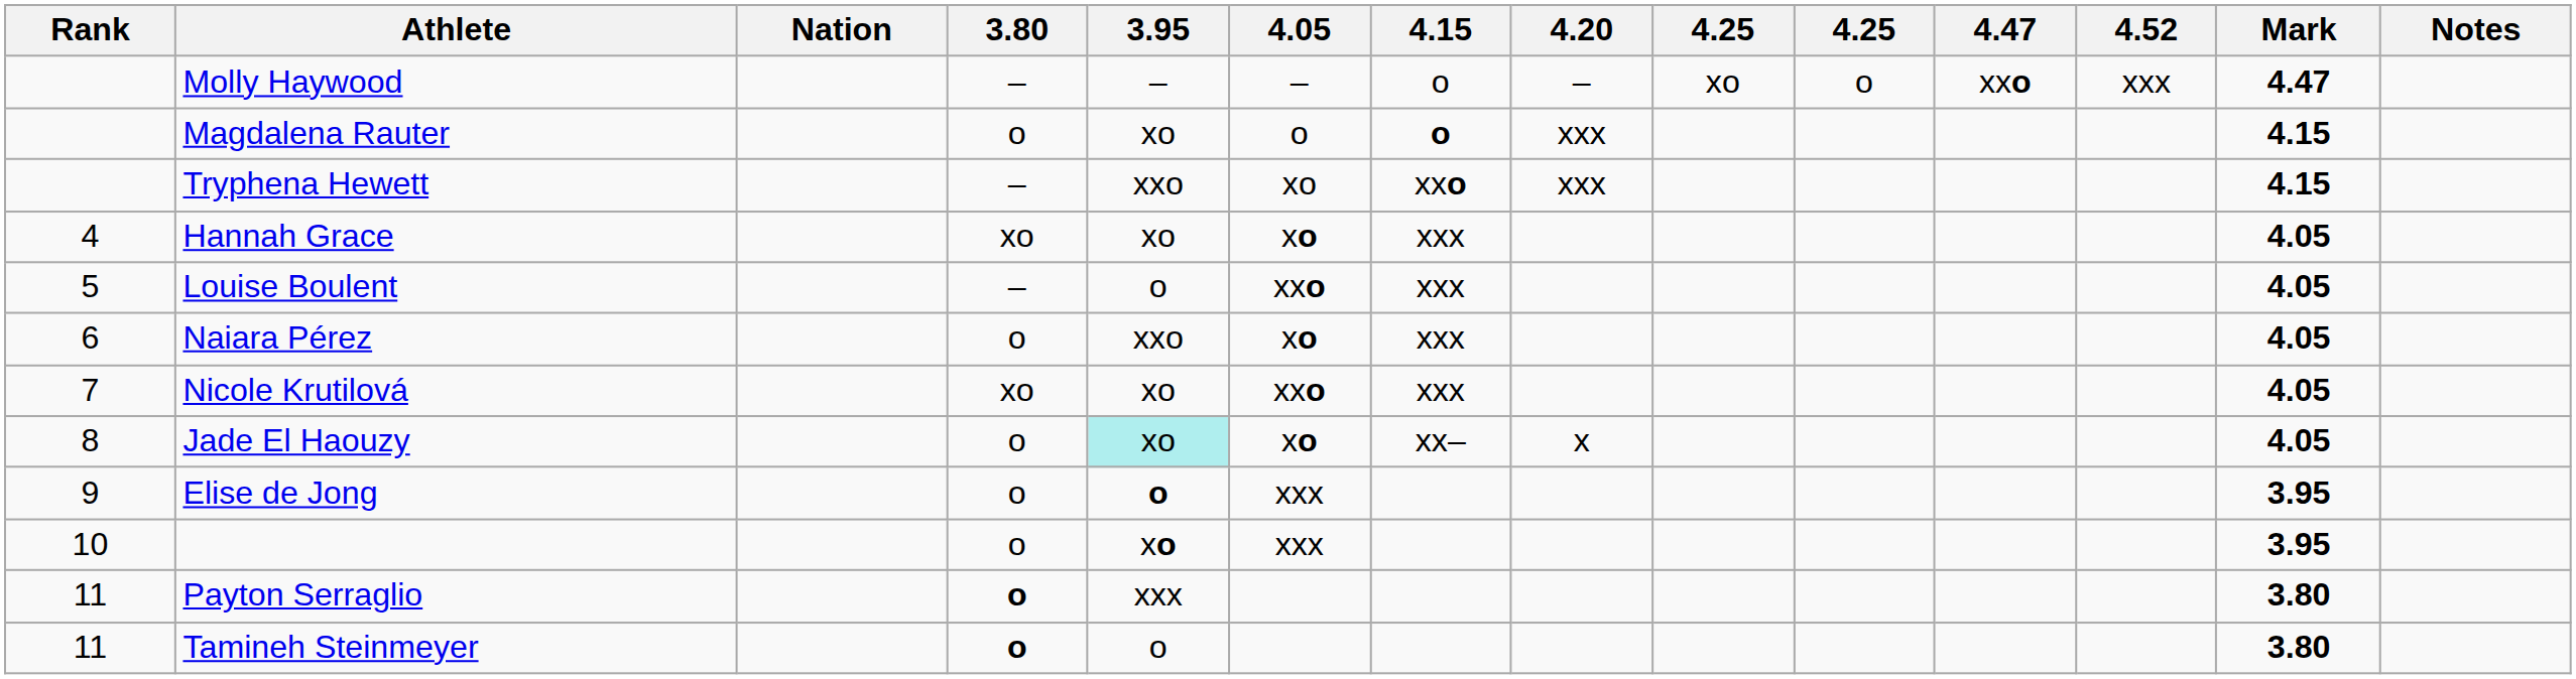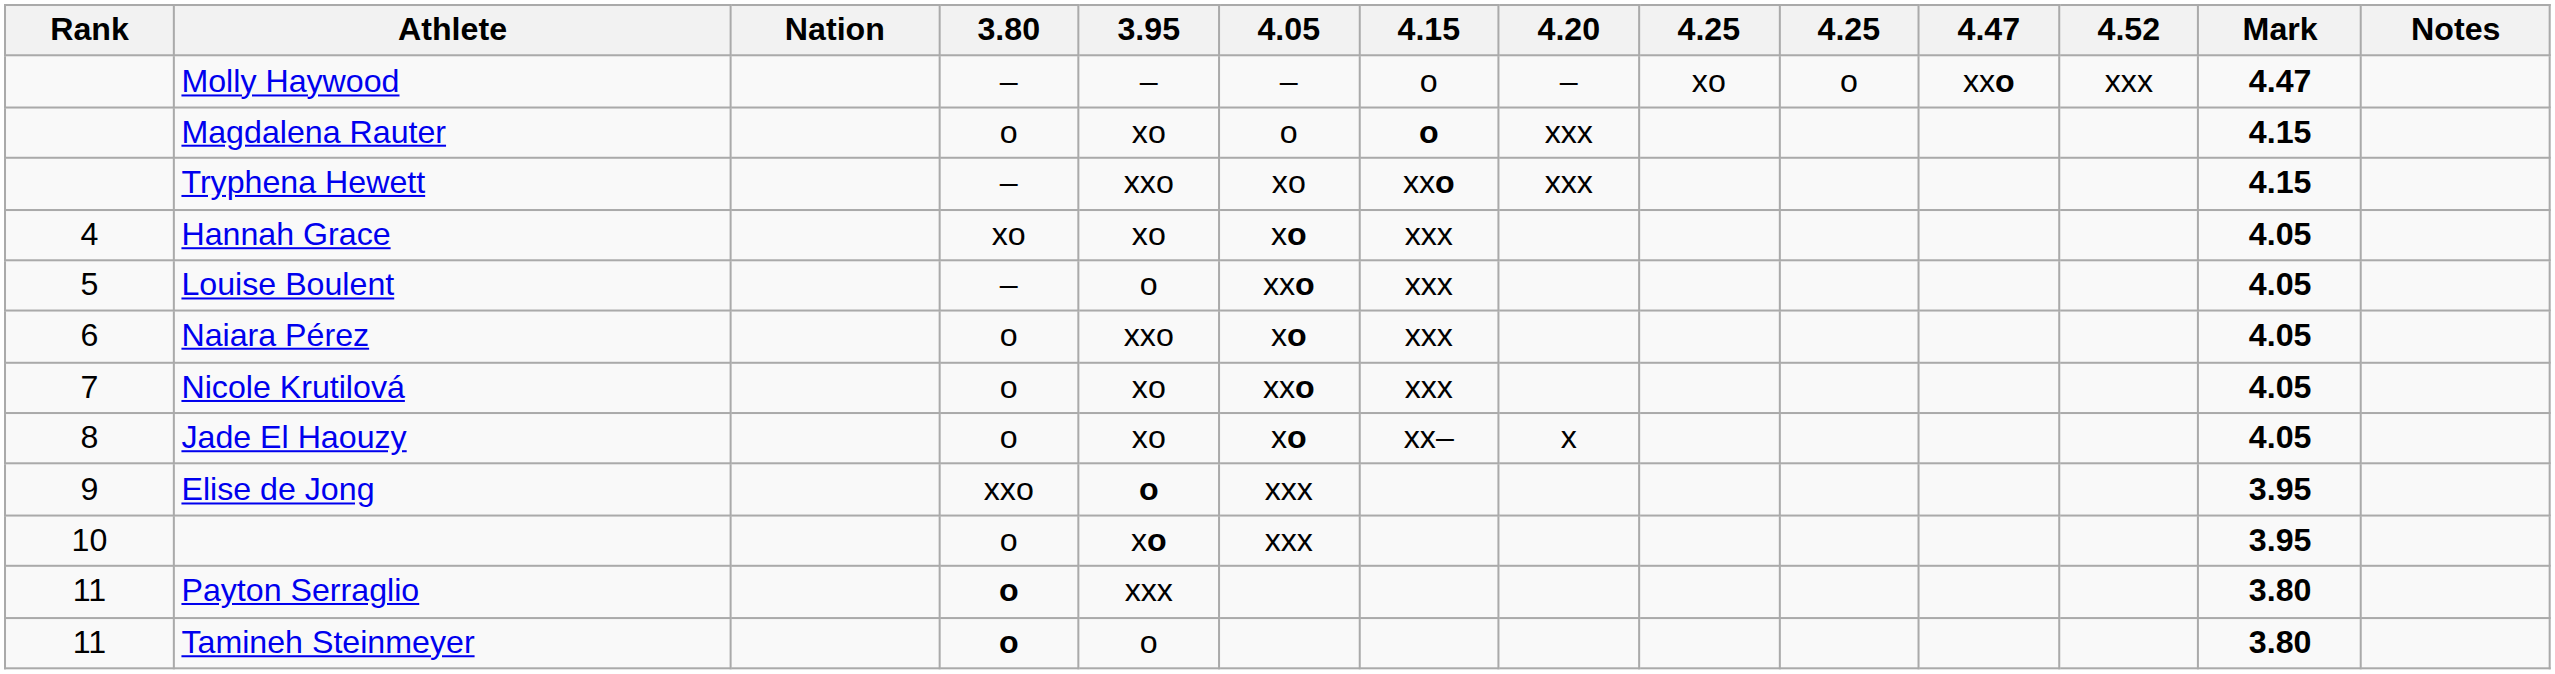Nicole Krutilová | 3.80: xo -> o
Jade El Haouzy | 3.95: paleturquoise background -> no background
Elise de Jong | 3.80: o -> xxo
